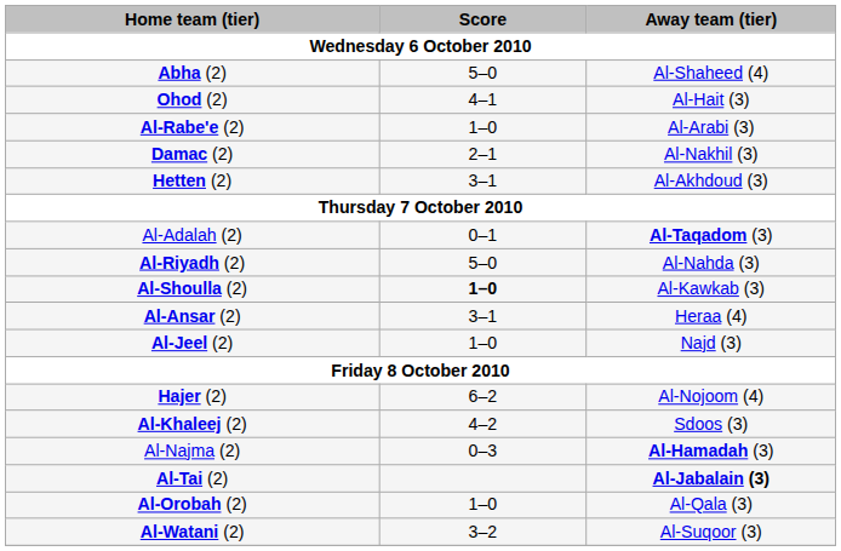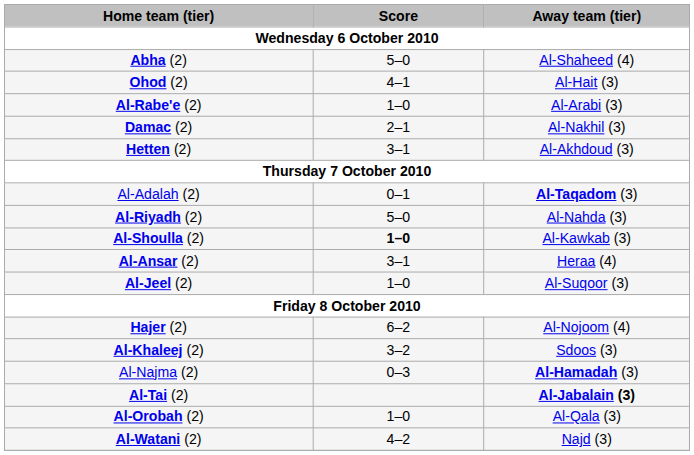Al-Jeel (2) | Away team (tier): Najd (3) -> Al-Suqoor (3)
Al-Khaleej (2) | Score: 4–2 -> 3–2
Al-Watani (2) | Score: 3–2 -> 4–2
Al-Watani (2) | Away team (tier): Al-Suqoor (3) -> Najd (3)
